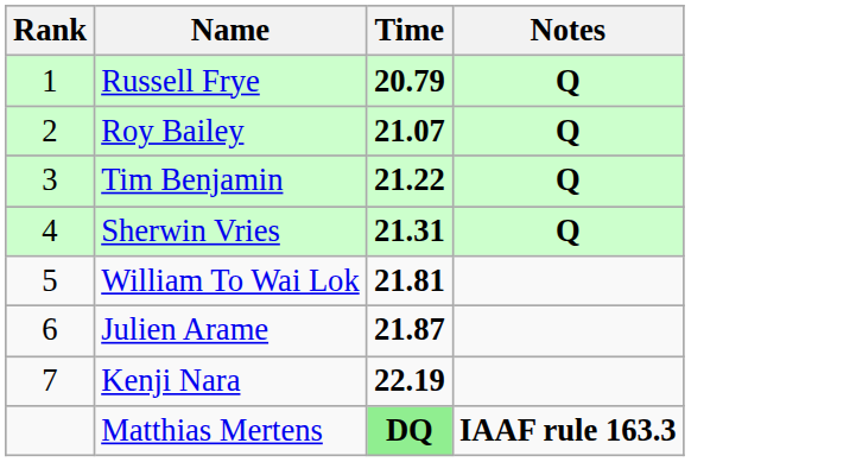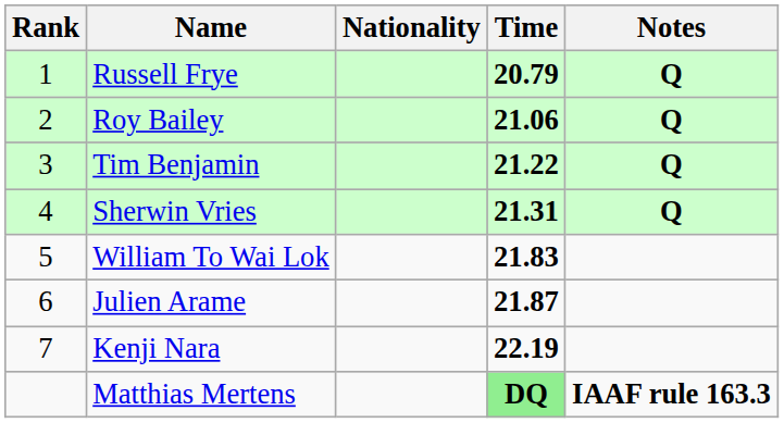+ column: Nationality
Roy Bailey | Time: 21.07 -> 21.06
William To Wai Lok | Time: 21.81 -> 21.83
